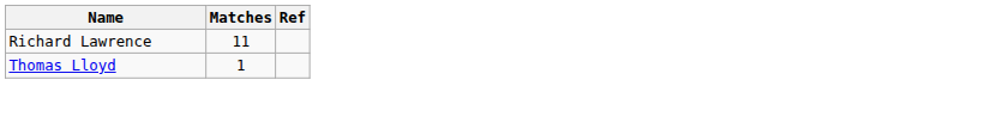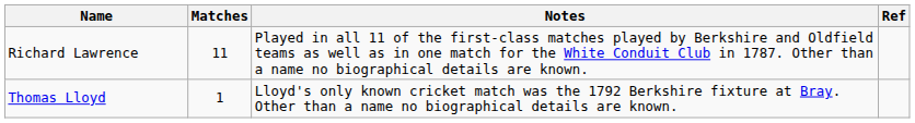+ column: Notes | Played in all 11 of the first-class matches played by Berkshire and Oldfield teams as well as in one match for the White Conduit Club in 1787. Other than a name no biographical details are known. | Lloyd's only known cricket match was the 1792 Berkshire fixture at Bray. Other than a name no biographical details are known.
